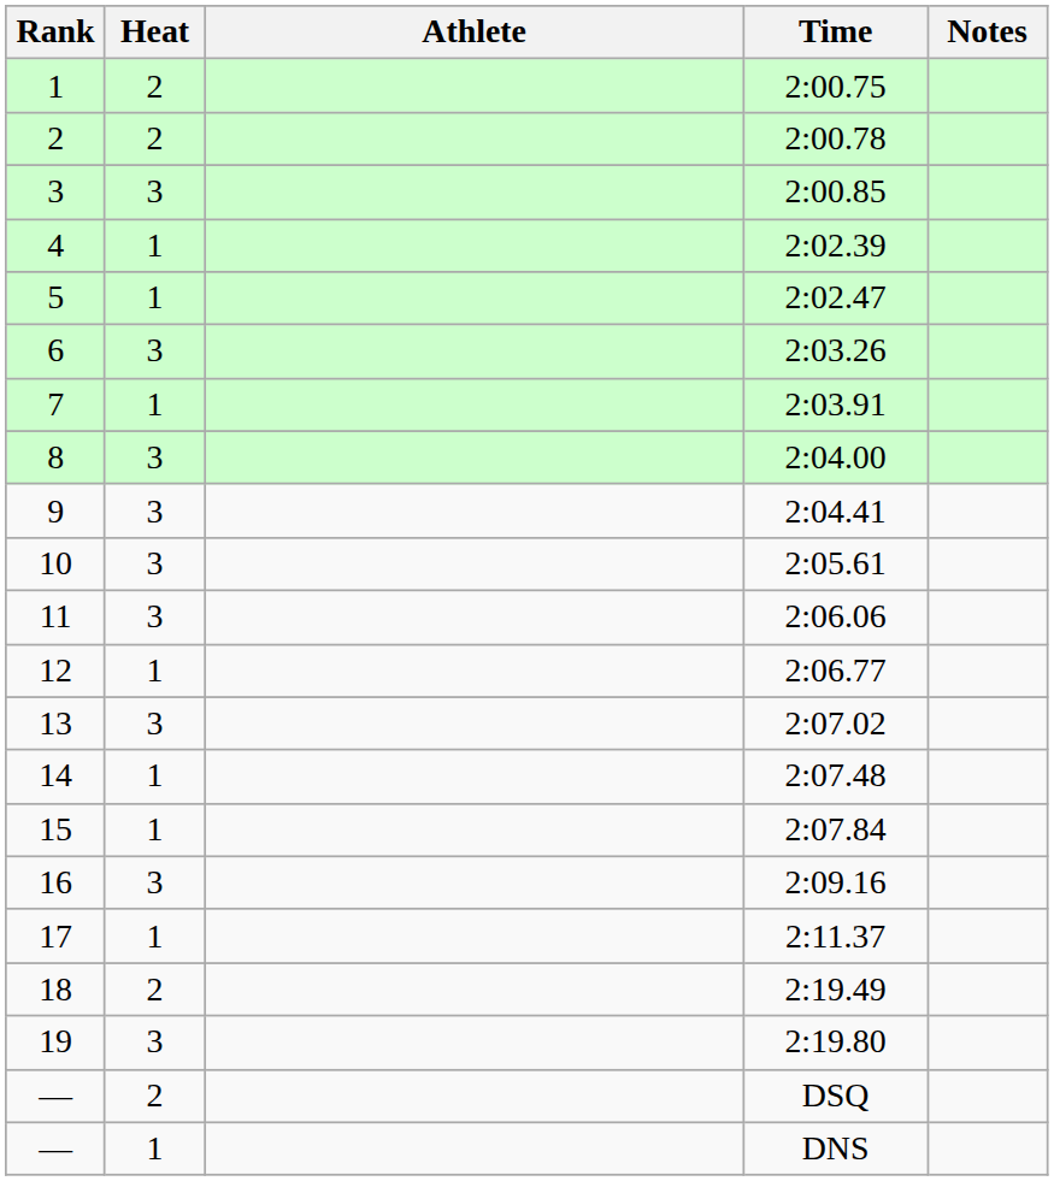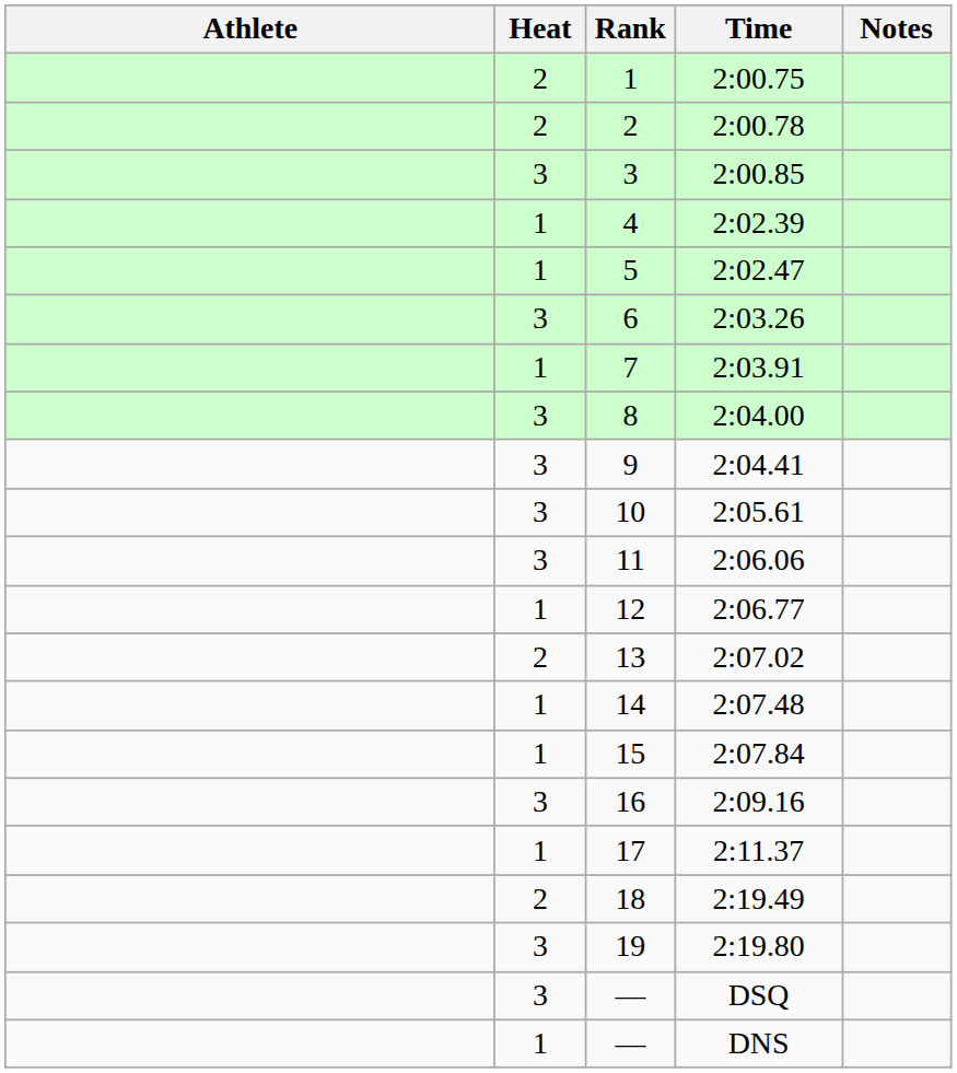columns swapped: Rank <-> Athlete
2:07.02 | Heat: 3 -> 2
DSQ | Heat: 2 -> 3
